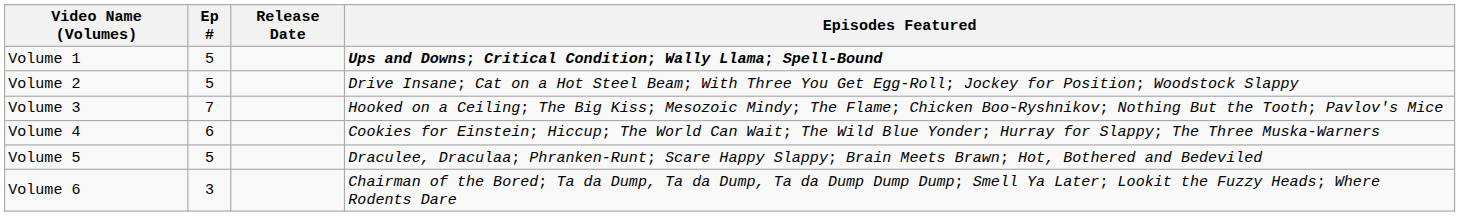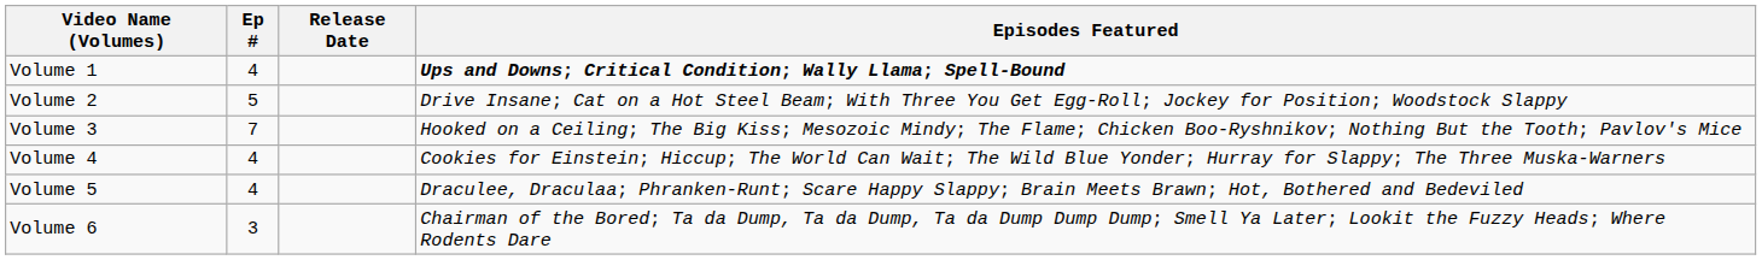Volume 1 | Ep #: 5 -> 4
Volume 4 | Ep #: 6 -> 4
Volume 5 | Ep #: 5 -> 4
